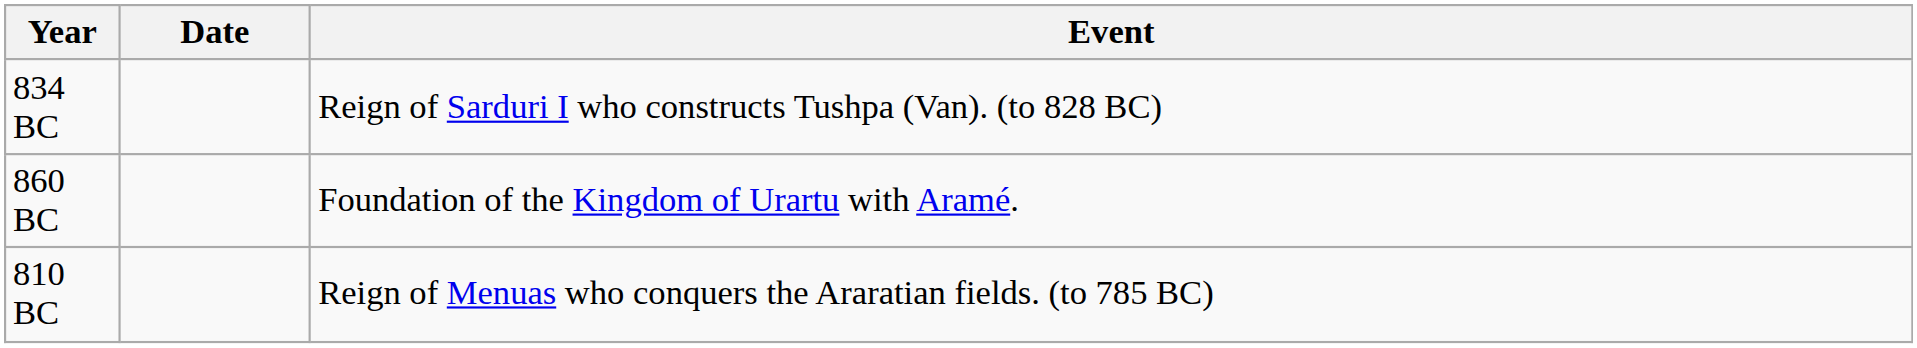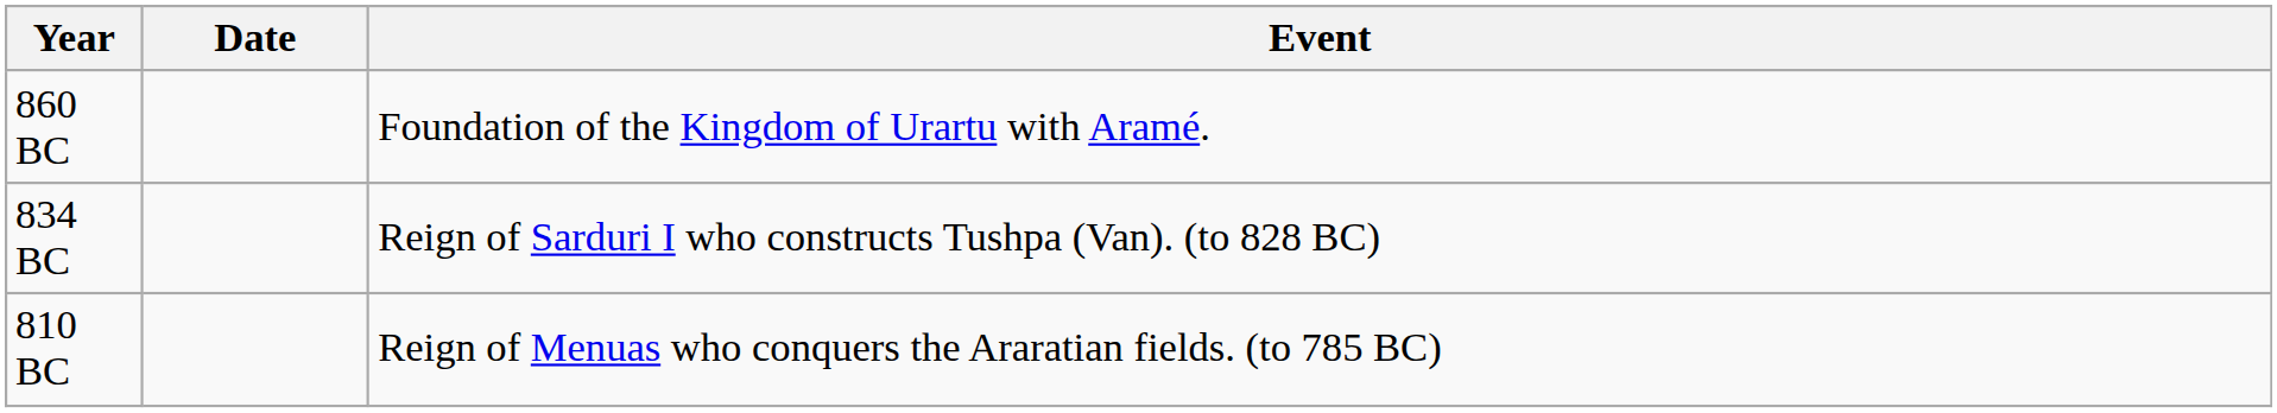rows swapped: 860 BC <-> 834 BC
